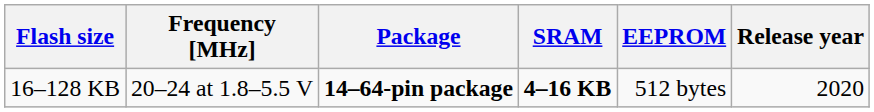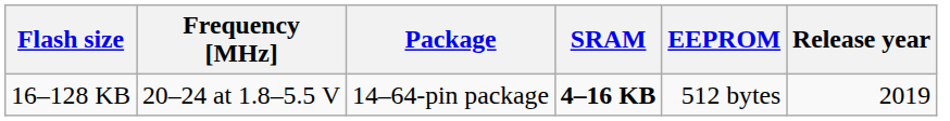16–128 KB | Package: bold -> normal
16–128 KB | Release year: 2020 -> 2019
